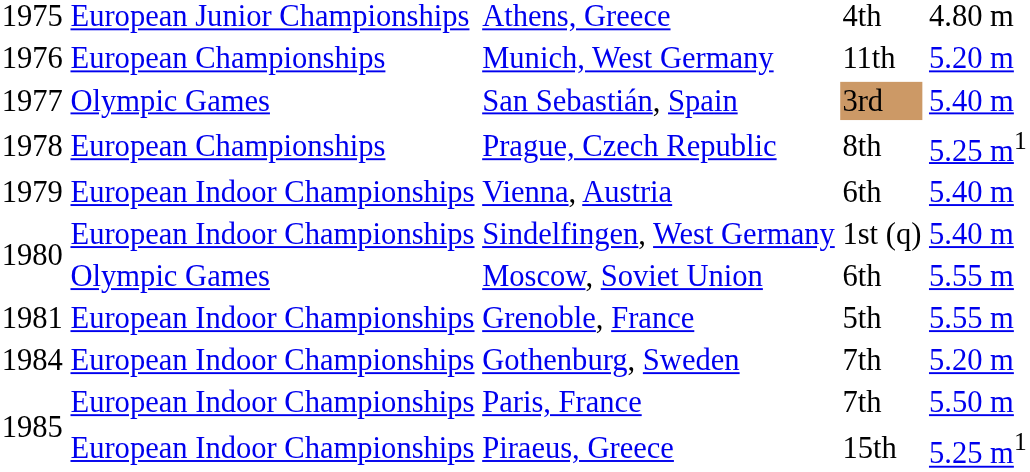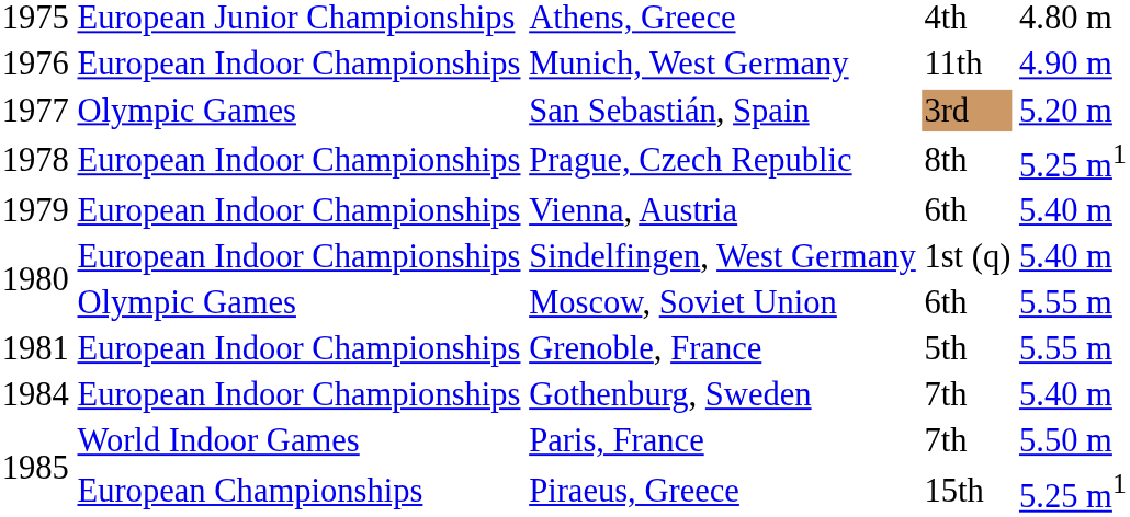Munich, West Germany | column 2: European Championships -> European Indoor Championships
Munich, West Germany | column 5: 5.20 m -> 4.90 m
San Sebastián, Spain | column 5: 5.40 m -> 5.20 m
Prague, Czech Republic | column 2: European Championships -> European Indoor Championships
Gothenburg, Sweden | column 5: 5.20 m -> 5.40 m
Paris, France | column 2: European Indoor Championships -> World Indoor Games
Piraeus, Greece | column 2: European Indoor Championships -> European Championships
